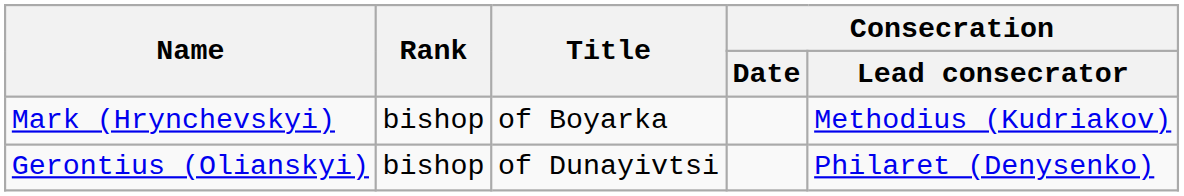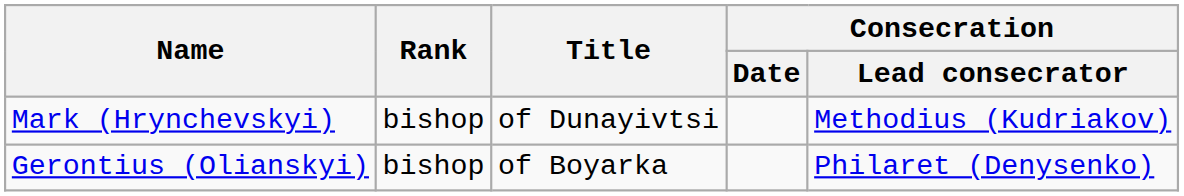Mark (Hrynchevskyi) | Title: of Boyarka -> of Dunayivtsi
Gerontius (Olianskyi) | Title: of Dunayivtsi -> of Boyarka
